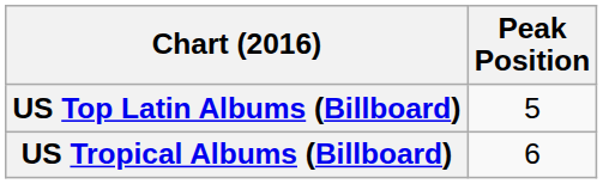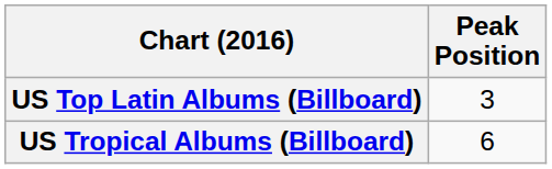US Top Latin Albums (Billboard) | Peak Position: 5 -> 3
